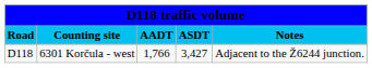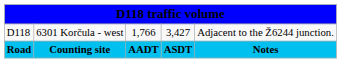rows swapped: Road <-> D118
